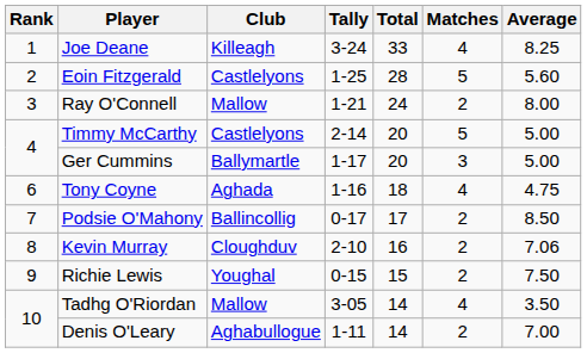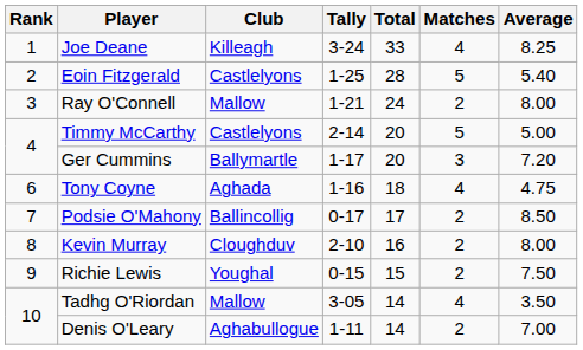Eoin Fitzgerald | Average: 5.60 -> 5.40
Ger Cummins | Average: 5.00 -> 7.20
Kevin Murray | Average: 7.06 -> 8.00
